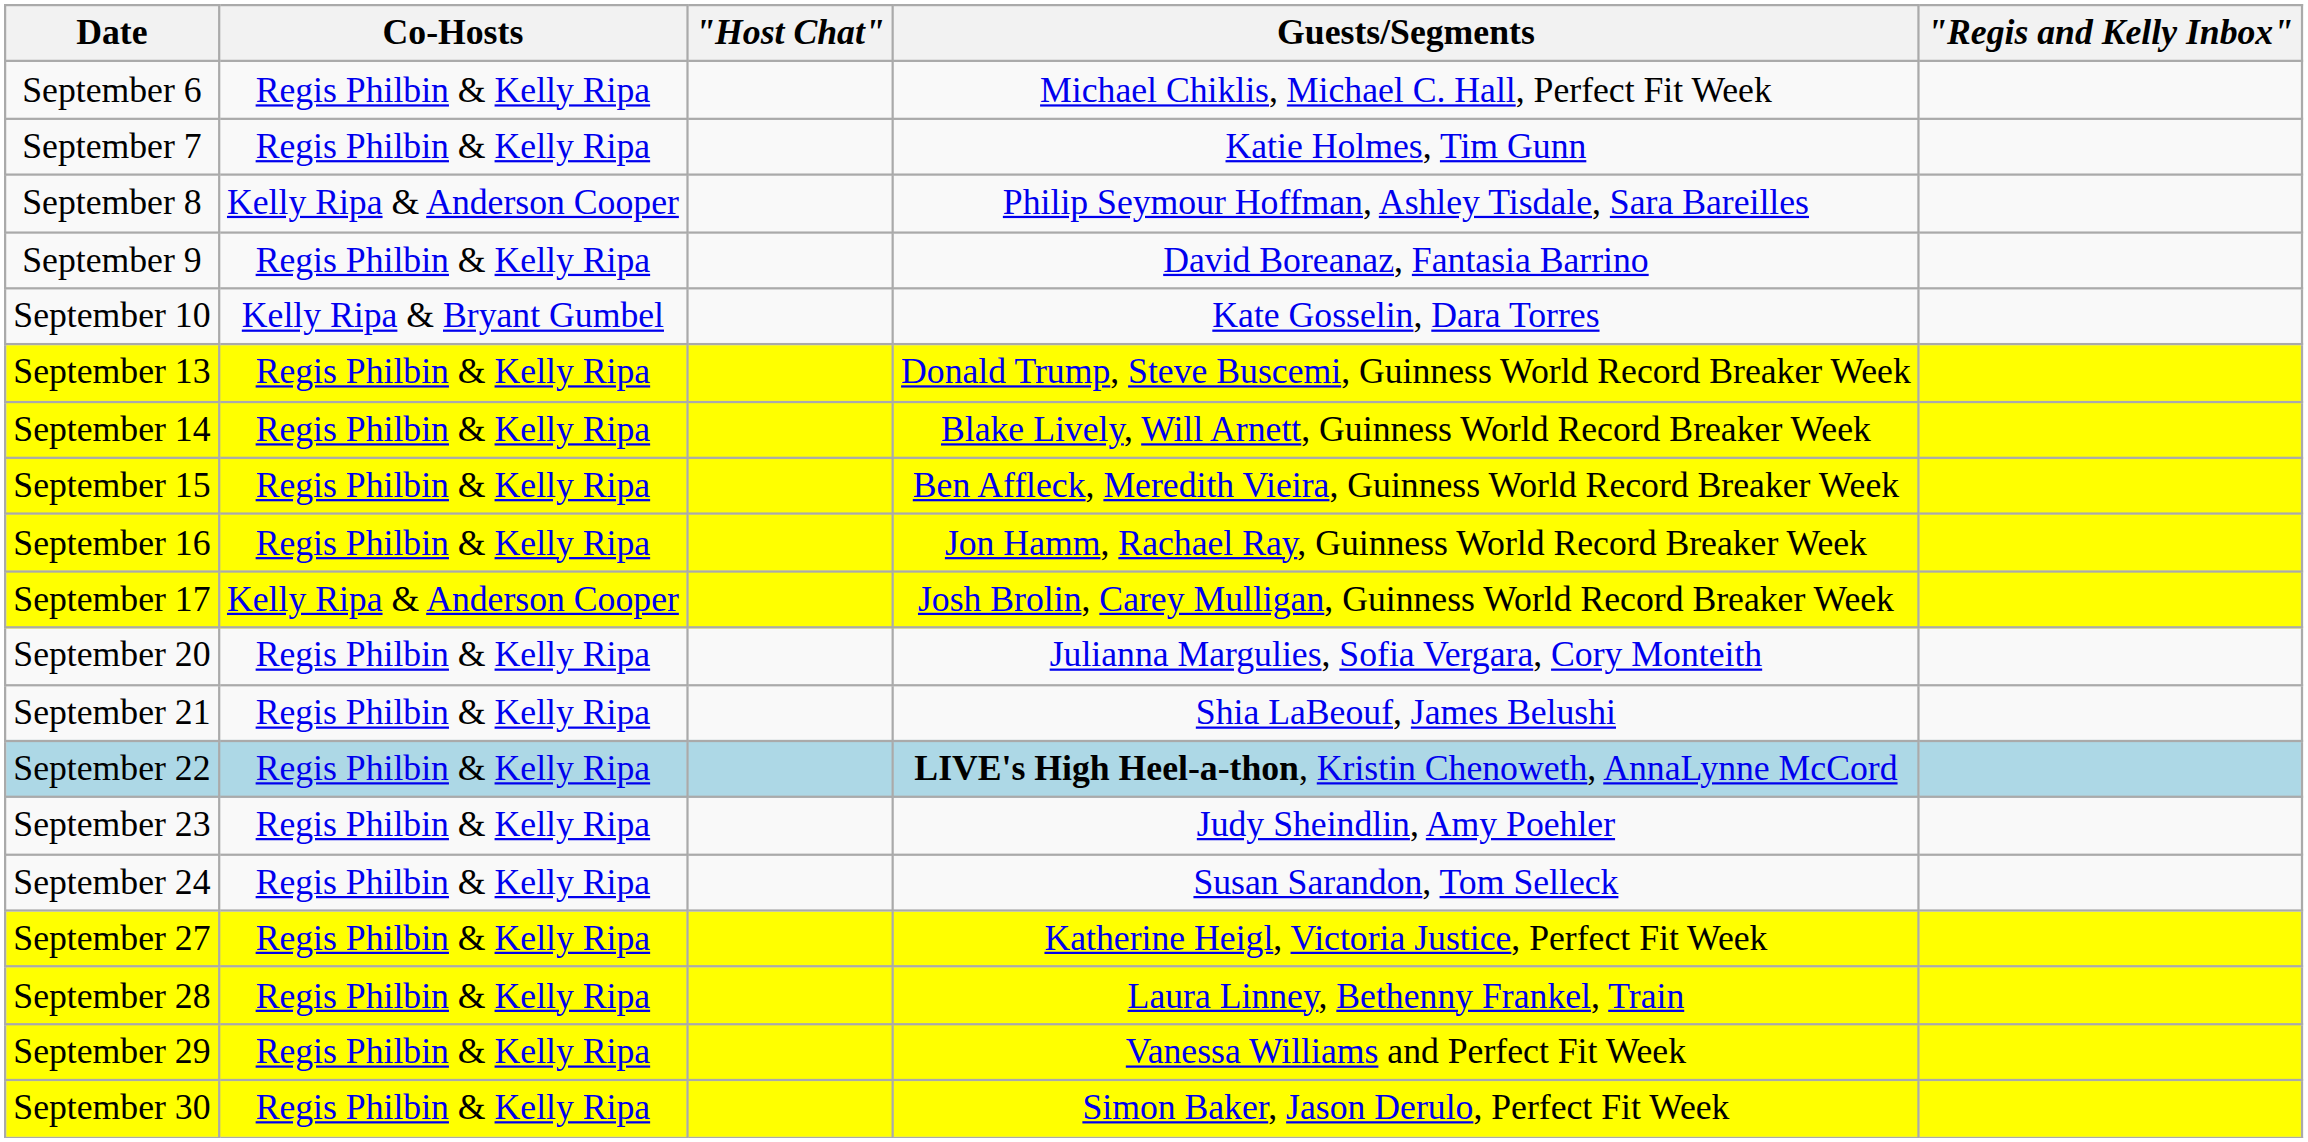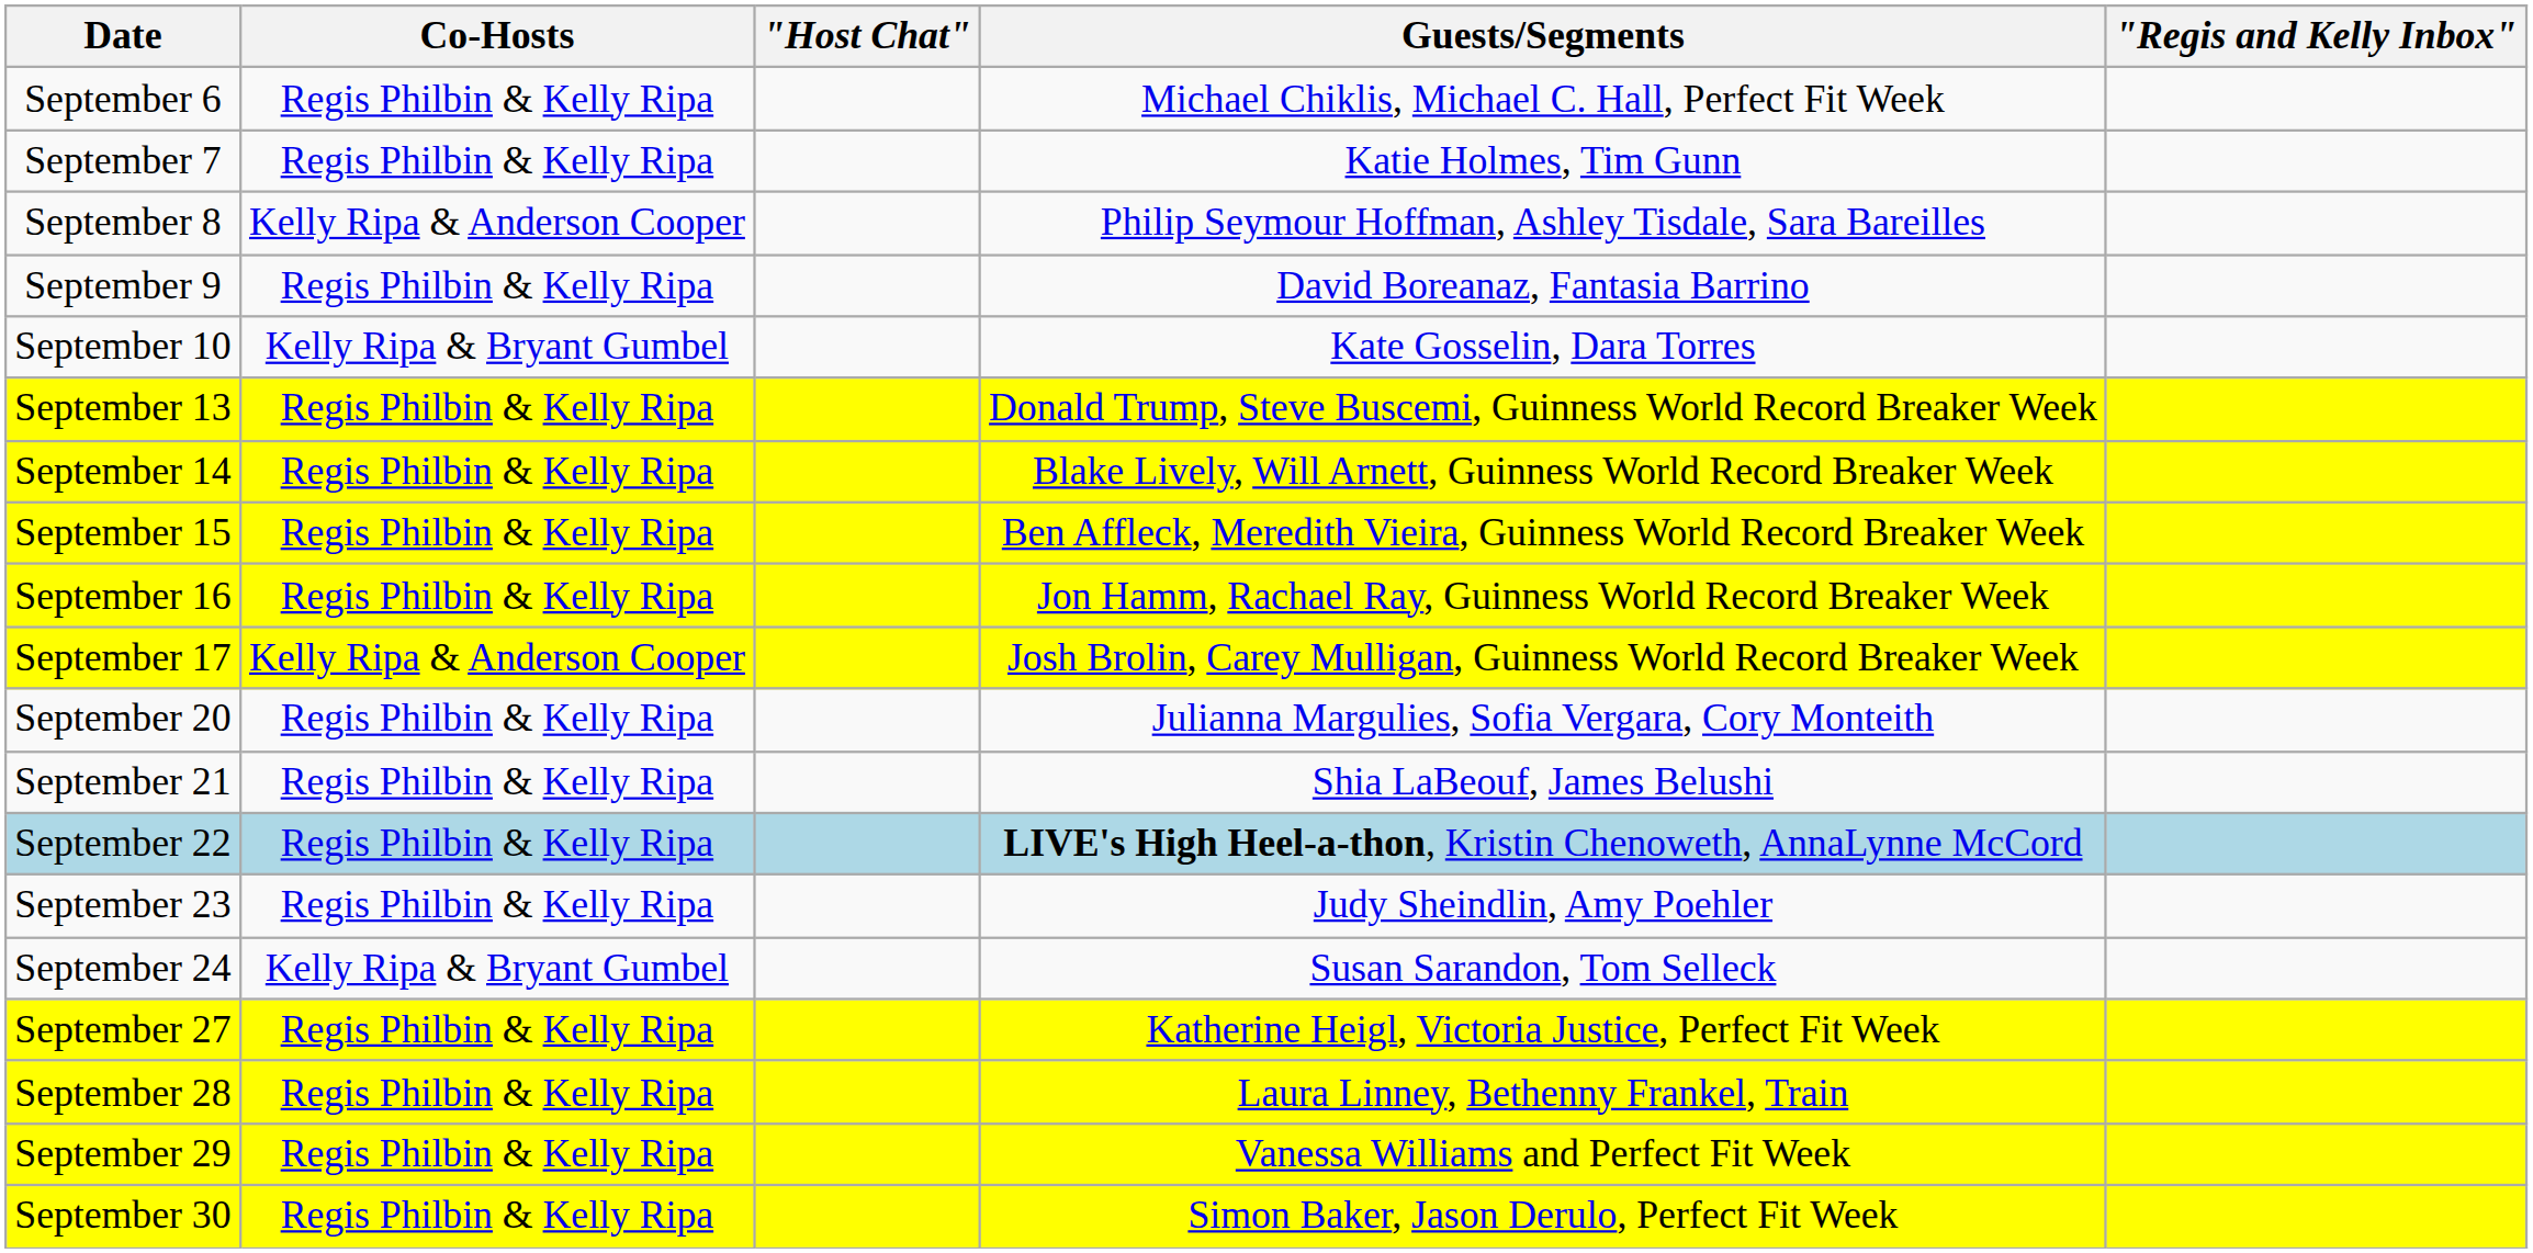September 24 | Co-Hosts: Regis Philbin & Kelly Ripa -> Kelly Ripa & Bryant Gumbel
